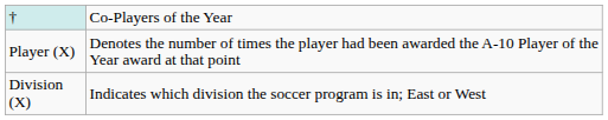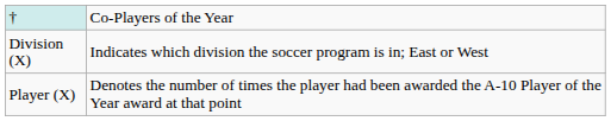rows swapped: Division (X) <-> Player (X)
